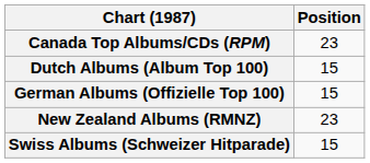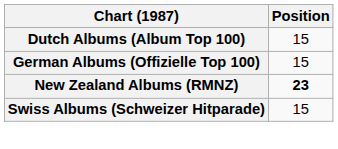- row: Canada Top Albums/CDs (RPM) | 23
New Zealand Albums (RMNZ) | Position: normal -> bold
